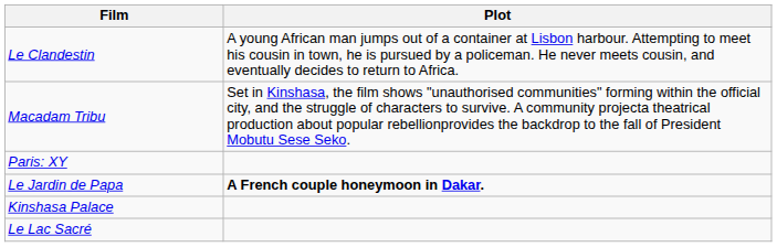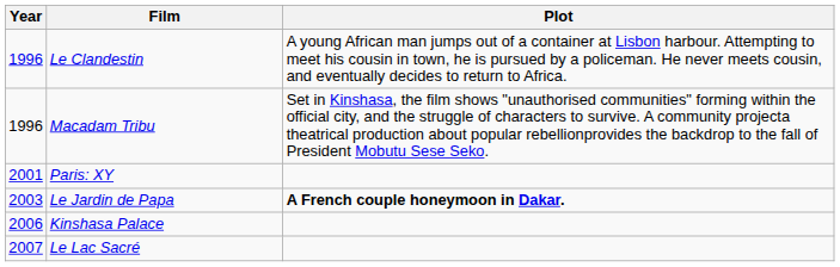+ column: Year | 1996 | 1996 | 2001 | 2003 | 2006 | 2007
